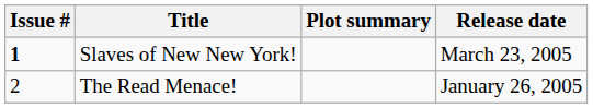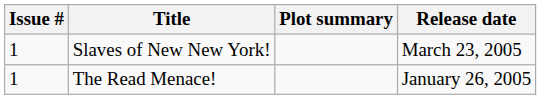Slaves of New New York! | Issue #: bold -> normal
The Read Menace! | Issue #: 2 -> 1
